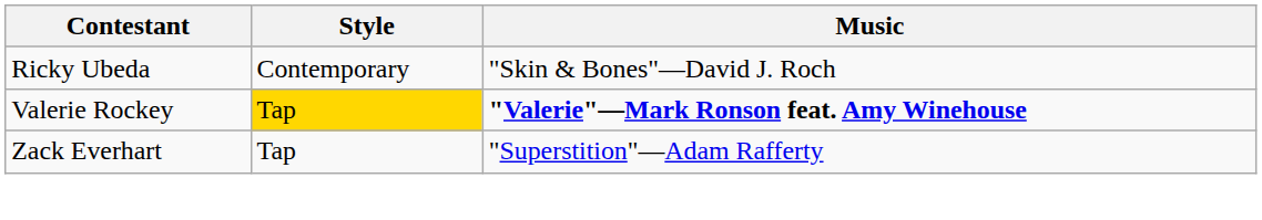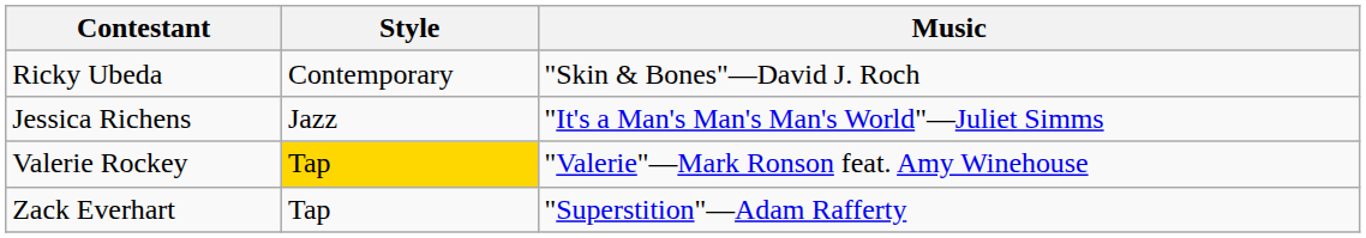+ row: Jessica Richens | Jazz | "It's a Man's Man's Man's World"—Juliet Simms
Valerie Rockey | Music: bold -> normal
